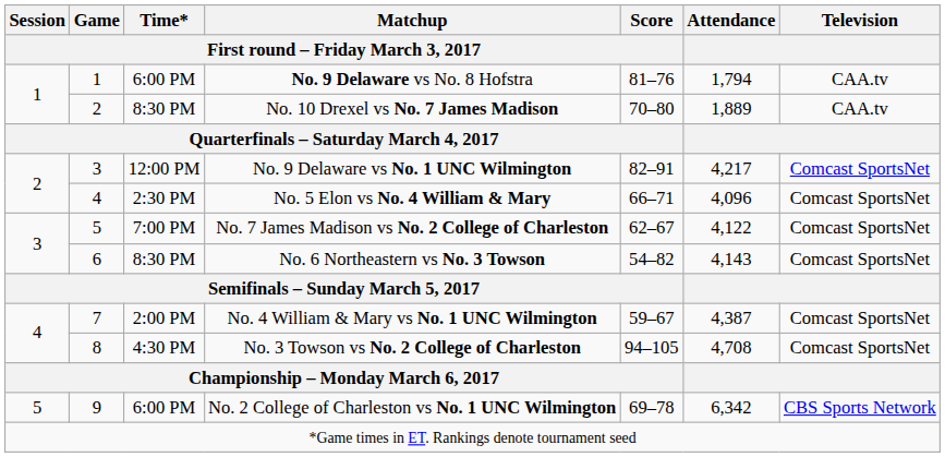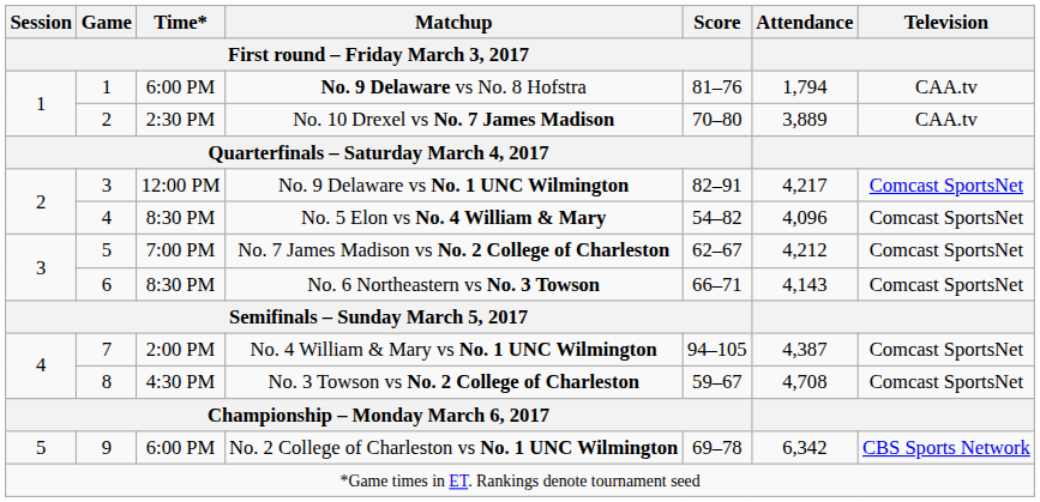No. 10 Drexel vs No. 7 James Madison | Time* / First round – Friday March 3, 2017: 8:30 PM -> 2:30 PM
No. 10 Drexel vs No. 7 James Madison | Attendance: 1,889 -> 3,889
No. 5 Elon vs No. 4 William & Mary | Time* / First round – Friday March 3, 2017: 2:30 PM -> 8:30 PM
No. 5 Elon vs No. 4 William & Mary | Score / First round – Friday March 3, 2017: 66–71 -> 54–82
No. 7 James Madison vs No. 2 College of Charleston | Attendance: 4,122 -> 4,212
No. 6 Northeastern vs No. 3 Towson | Score / First round – Friday March 3, 2017: 54–82 -> 66–71
No. 4 William & Mary vs No. 1 UNC Wilmington | Score / First round – Friday March 3, 2017: 59–67 -> 94–105
No. 3 Towson vs No. 2 College of Charleston | Score / First round – Friday March 3, 2017: 94–105 -> 59–67
